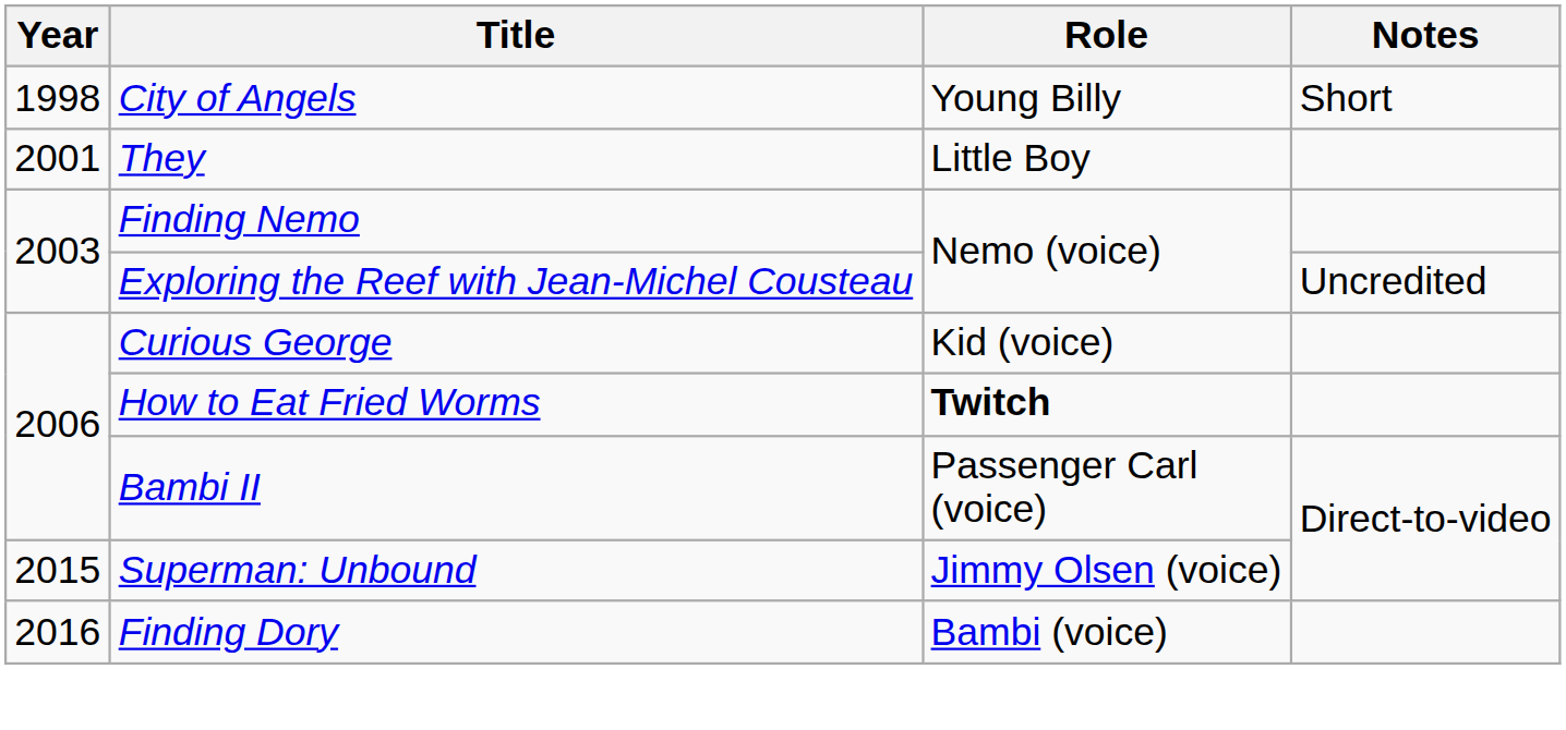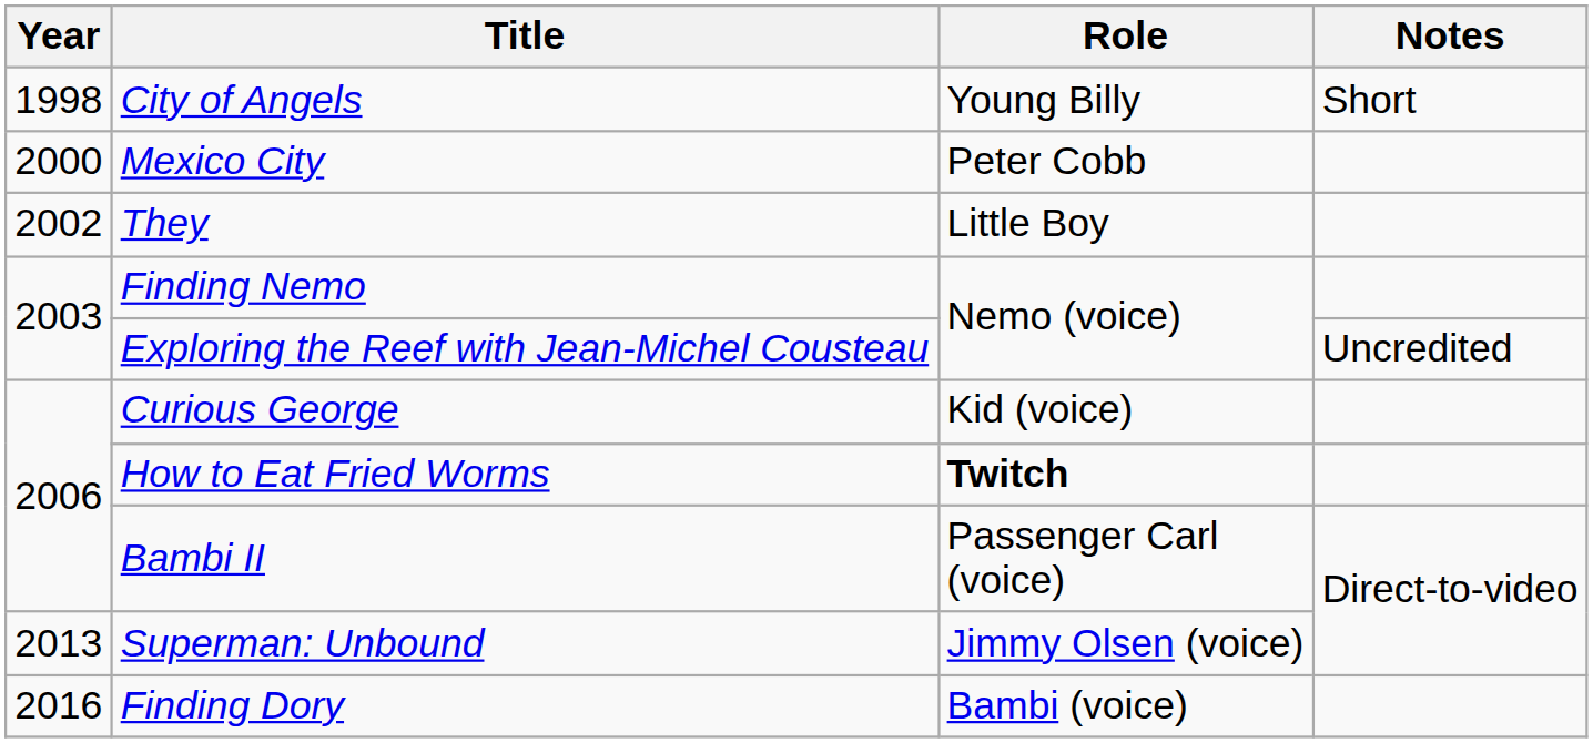+ row: 2000 | Mexico City | Peter Cobb
They | Year: 2001 -> 2002
Superman: Unbound | Year: 2015 -> 2013
